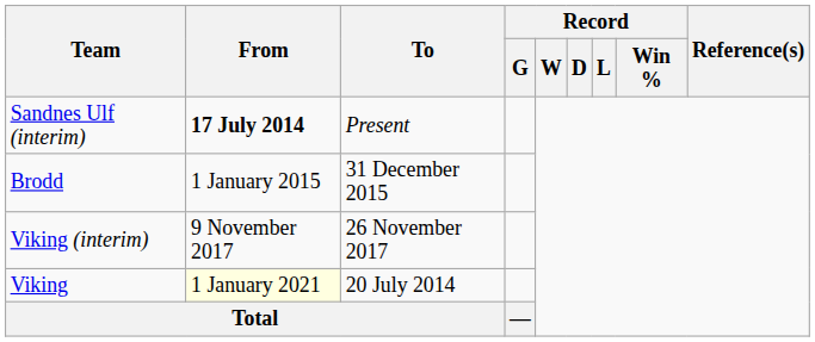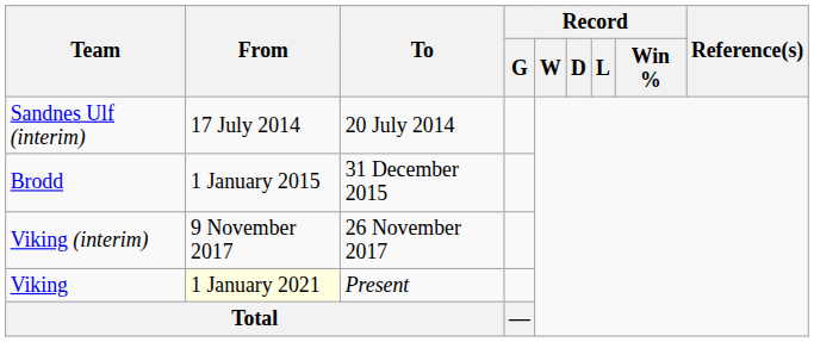Sandnes Ulf (interim) | From: bold -> normal
Sandnes Ulf (interim) | To: Present -> 20 July 2014
Viking | To: 20 July 2014 -> Present
